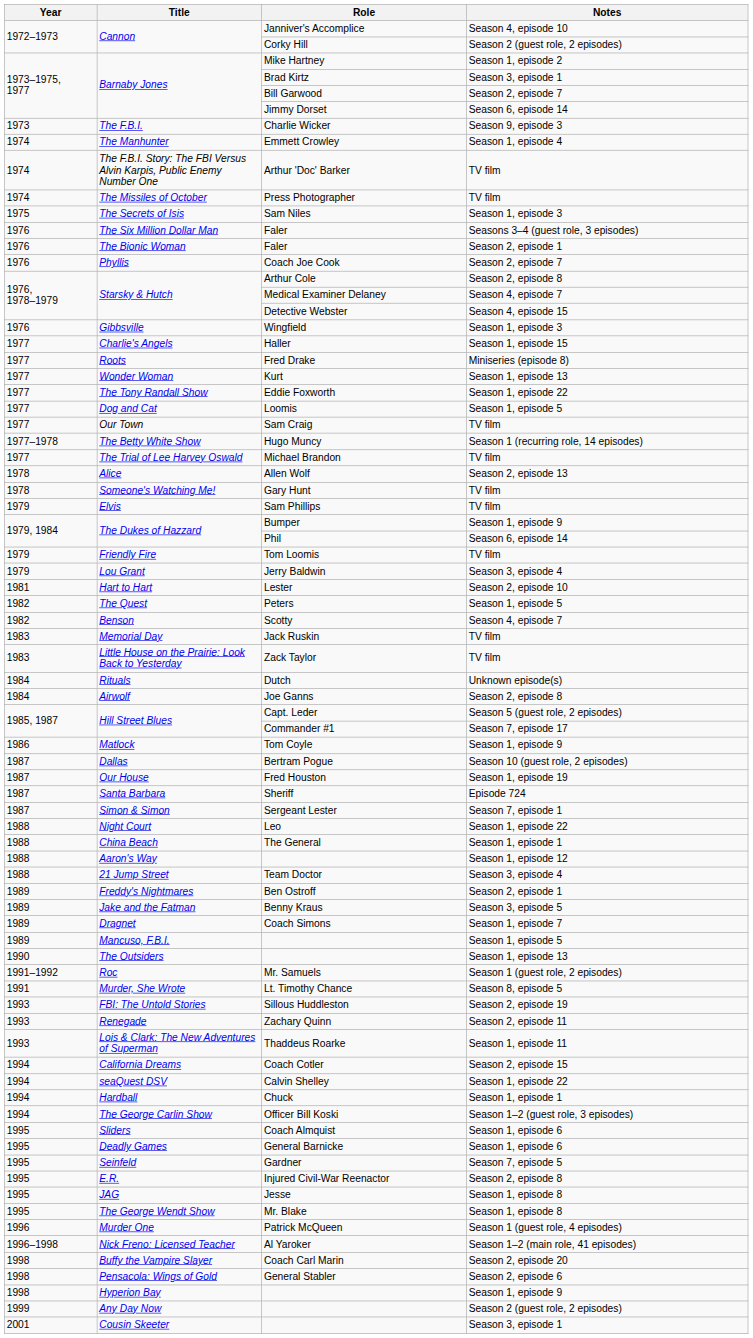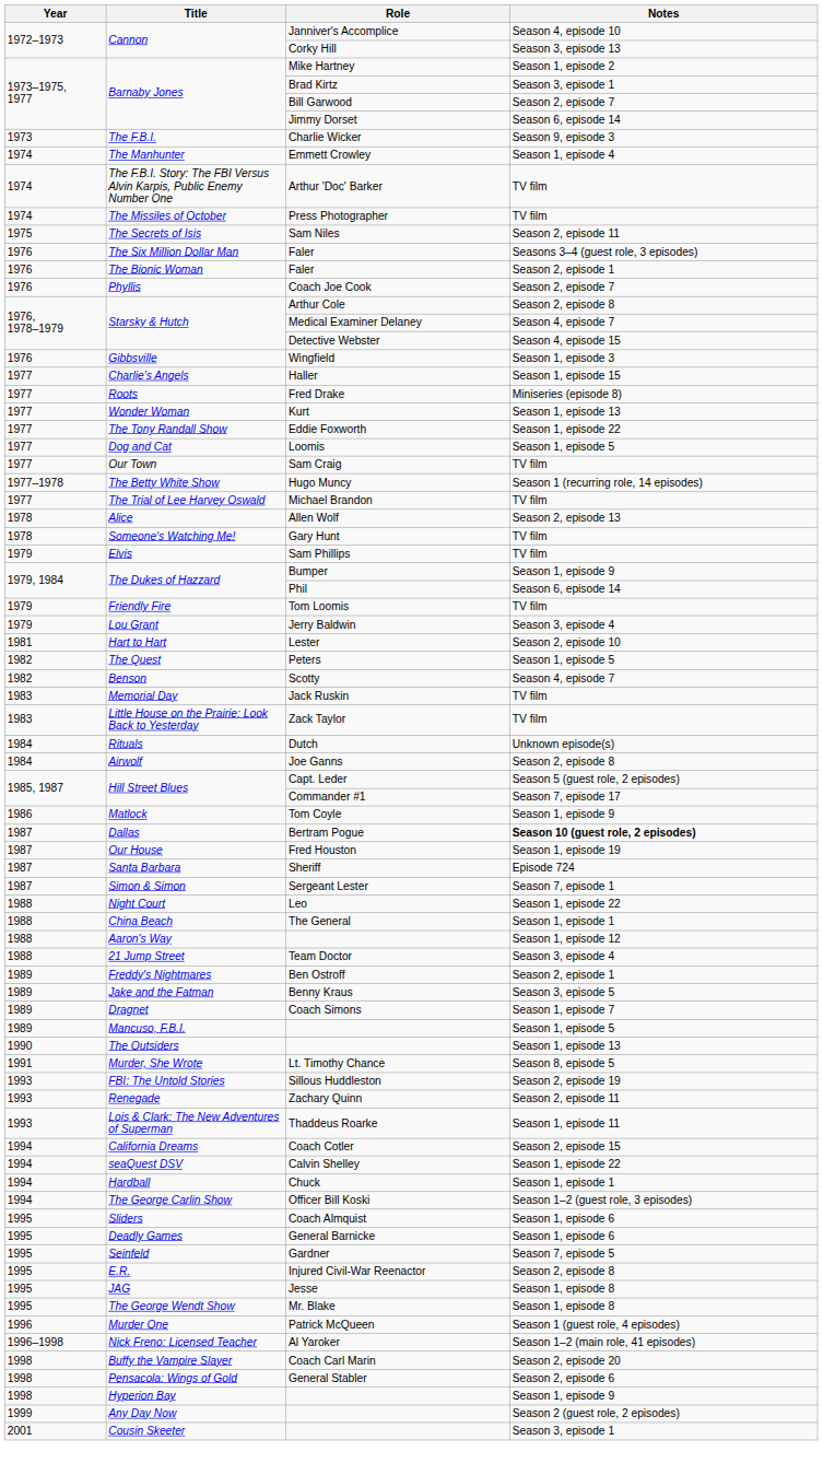Corky Hill | Notes: Season 2 (guest role, 2 episodes) -> Season 3, episode 13
Sam Niles | Notes: Season 1, episode 3 -> Season 2, episode 11
Bertram Pogue | Notes: normal -> bold
- row: 1991–1992 | Roc | Mr. Samuels | Season 1 (guest role, 2 episodes)
